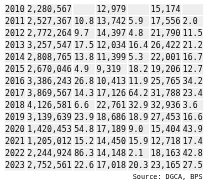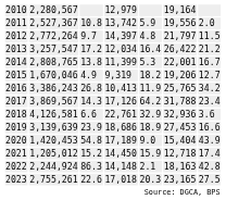2010 | column 6: 15,174 -> 19,164
2011 | column 6: 17,556 -> 19,556
2012 | column 6: 21,790 -> 21,797
2013 | column 3: 17.5 -> 17.2
2015 | column 2: 2,670,046 -> 1,670,046
2023 | column 2: 2,752,561 -> 2,755,261
